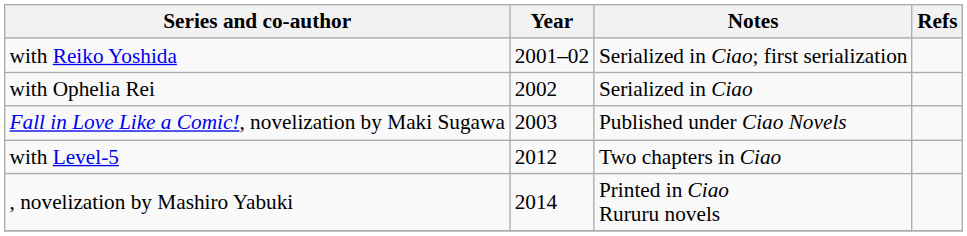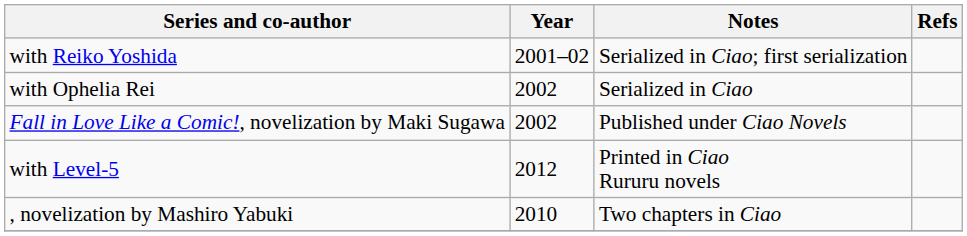Fall in Love Like a Comic!, novelization by Maki Sugawa | Year: 2003 -> 2002
with Level-5 | Notes: Two chapters in Ciao -> Printed in Ciao Rururu novels
, novelization by Mashiro Yabuki | Year: 2014 -> 2010
, novelization by Mashiro Yabuki | Notes: Printed in Ciao Rururu novels -> Two chapters in Ciao
